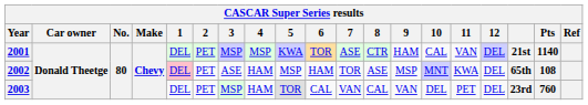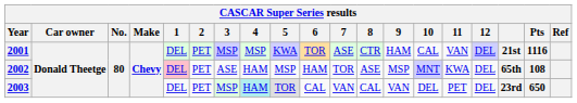2001 | Pts: 1140 -> 1116
2003 | 4: no background -> paleturquoise background
2003 | Pts: 760 -> 650
